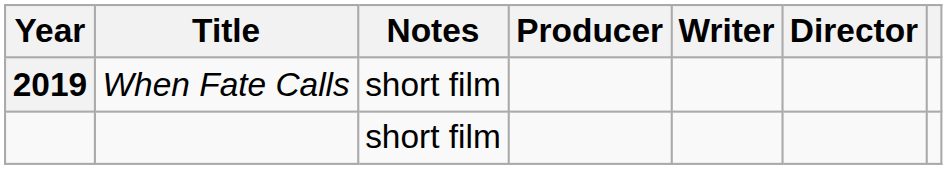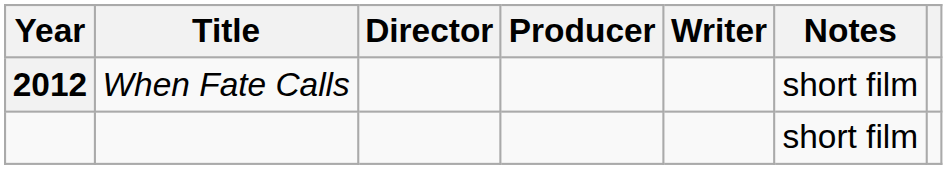columns swapped: Director <-> Notes
When Fate Calls | Year: 2019 -> 2012
